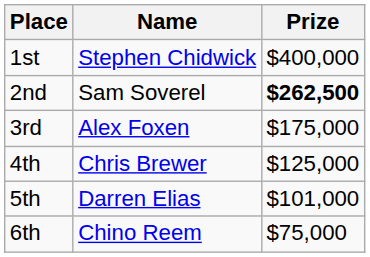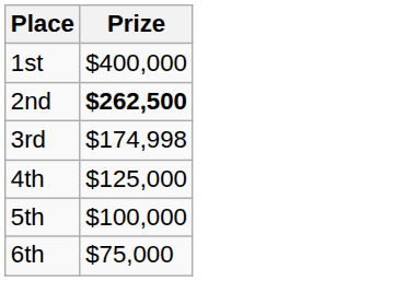- column: Name | Stephen Chidwick | Sam Soverel | Alex Foxen | Chris Brewer | Darren Elias | Chino Reem
3rd | Prize: $175,000 -> $174,998
5th | Prize: $101,000 -> $100,000
